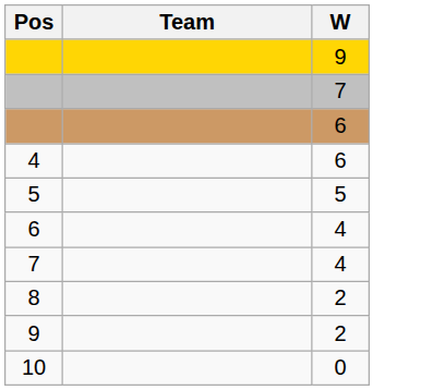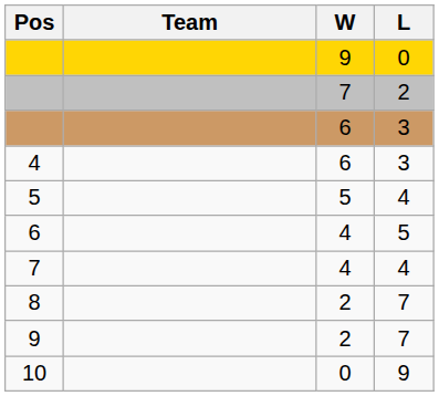+ column: L | 0 | 2 | 3 | 3 | 4 | 5 | 4 | 7 | 7 | 9
